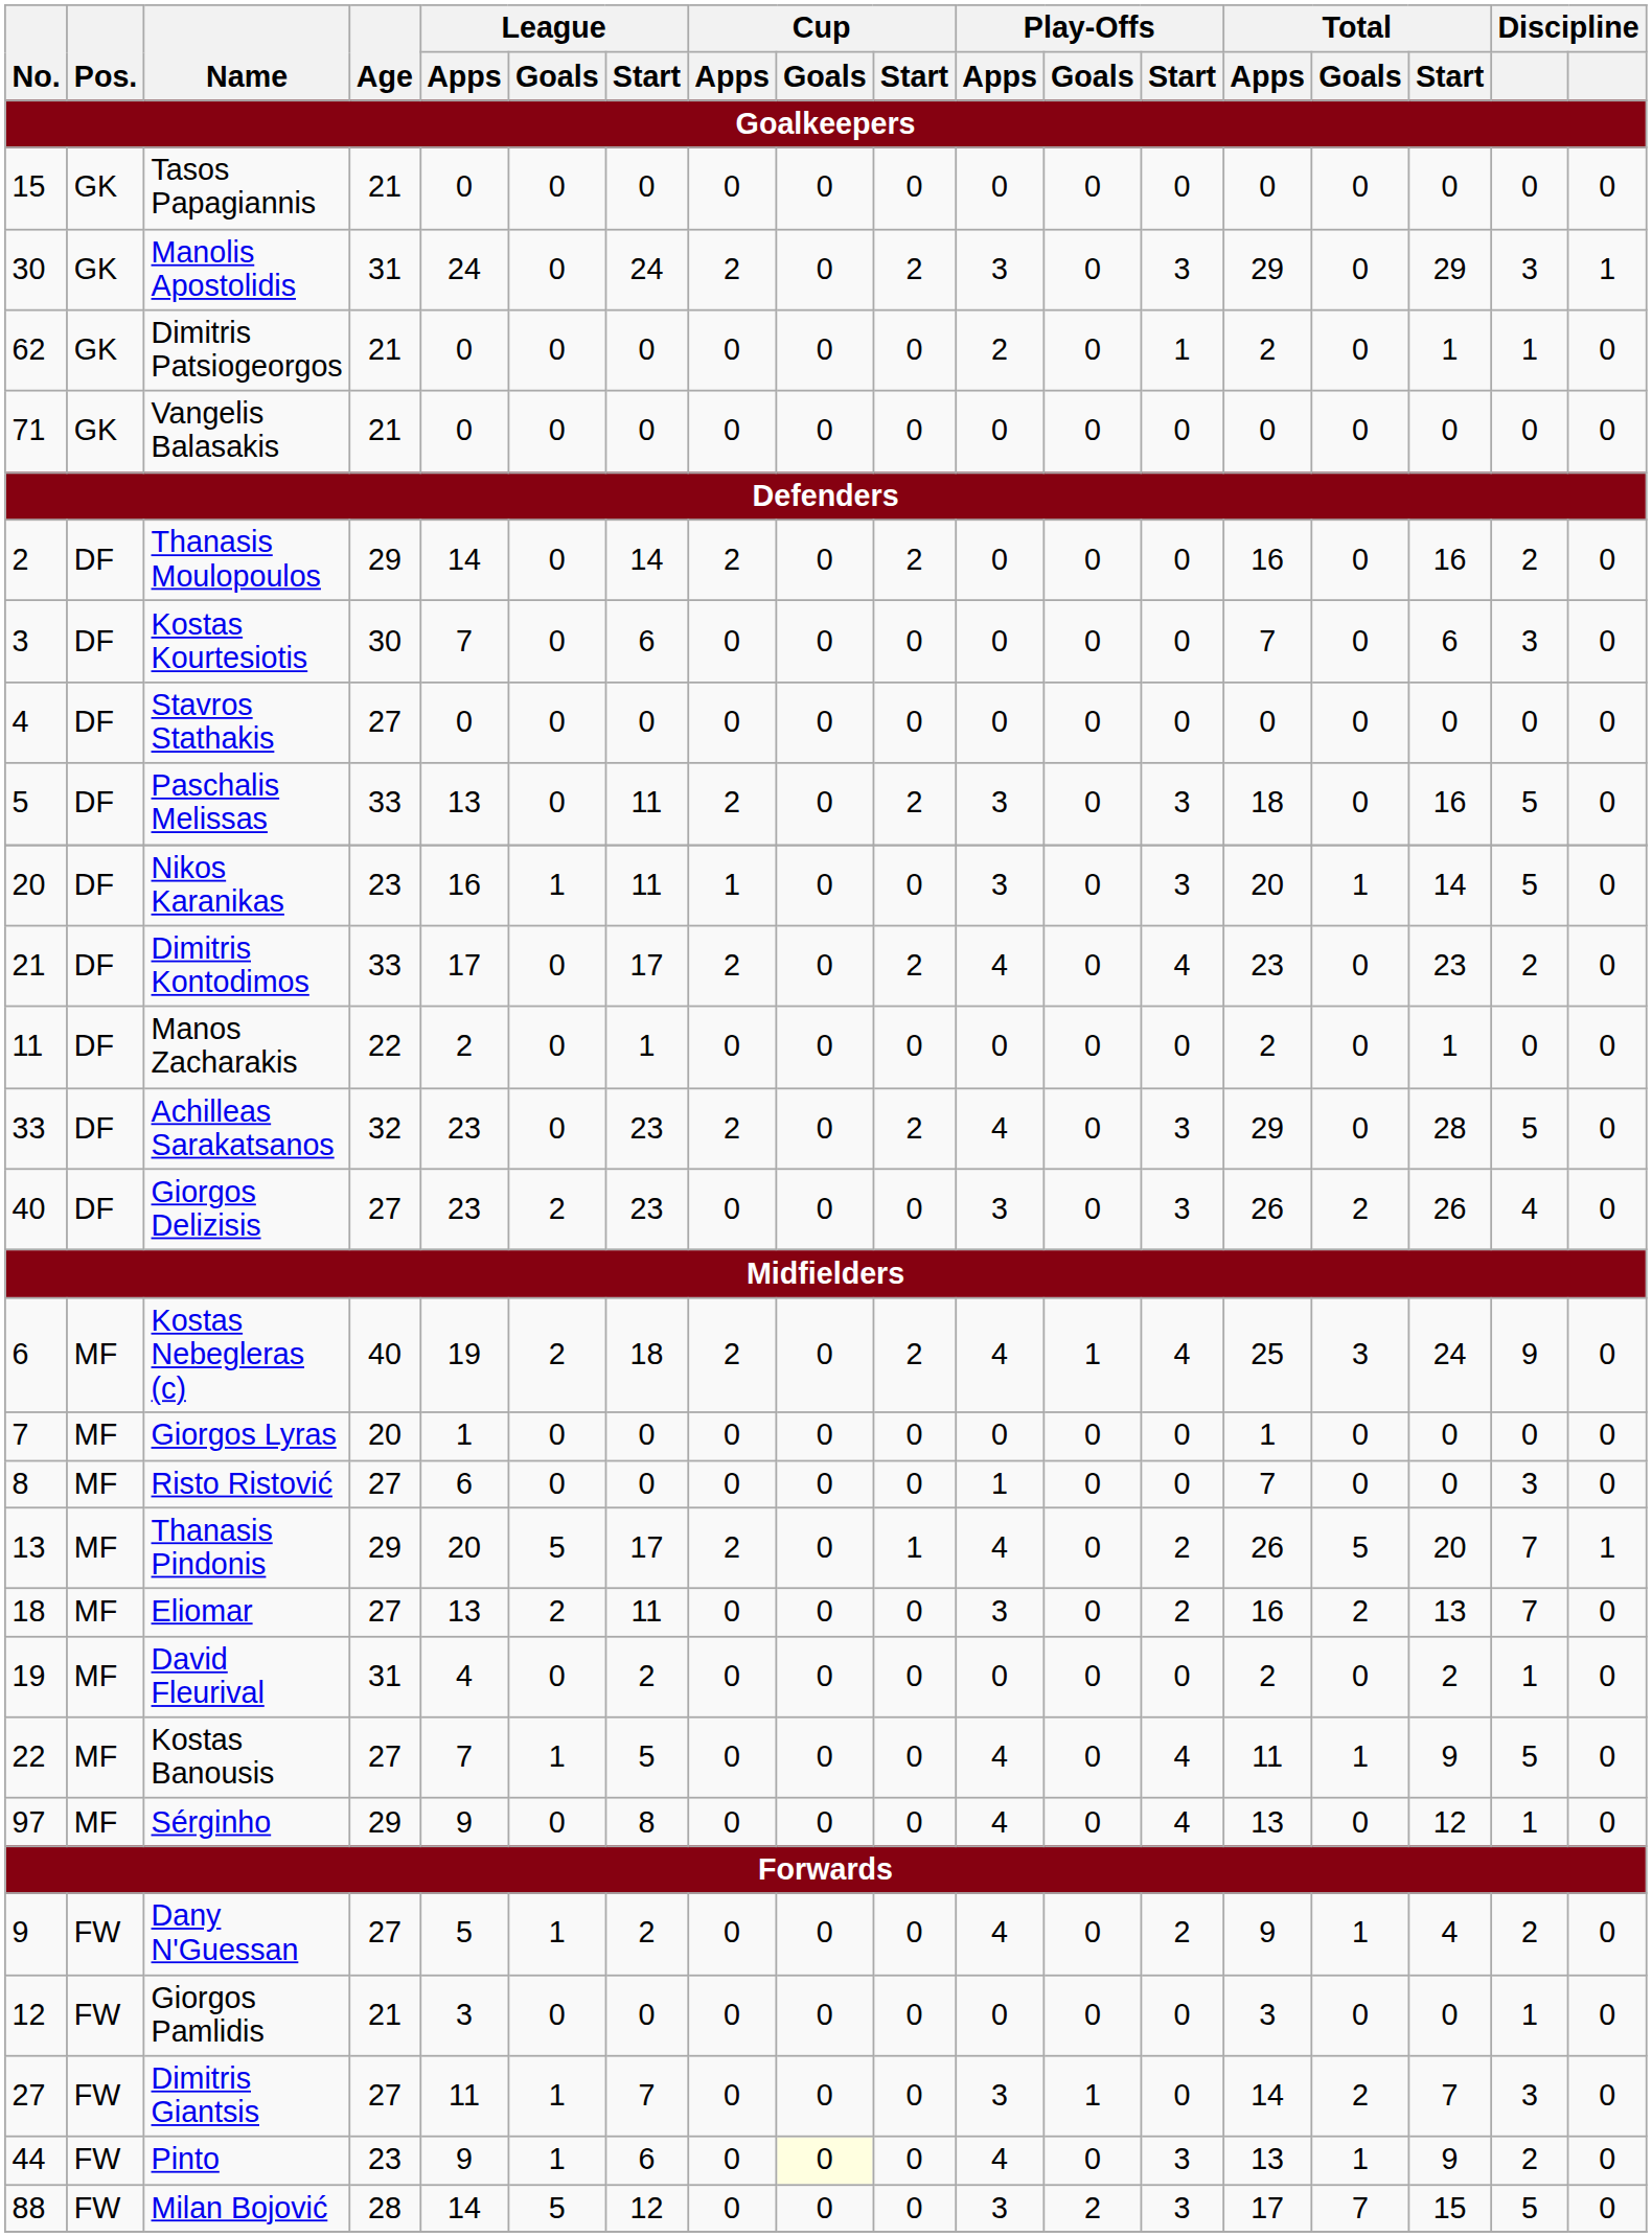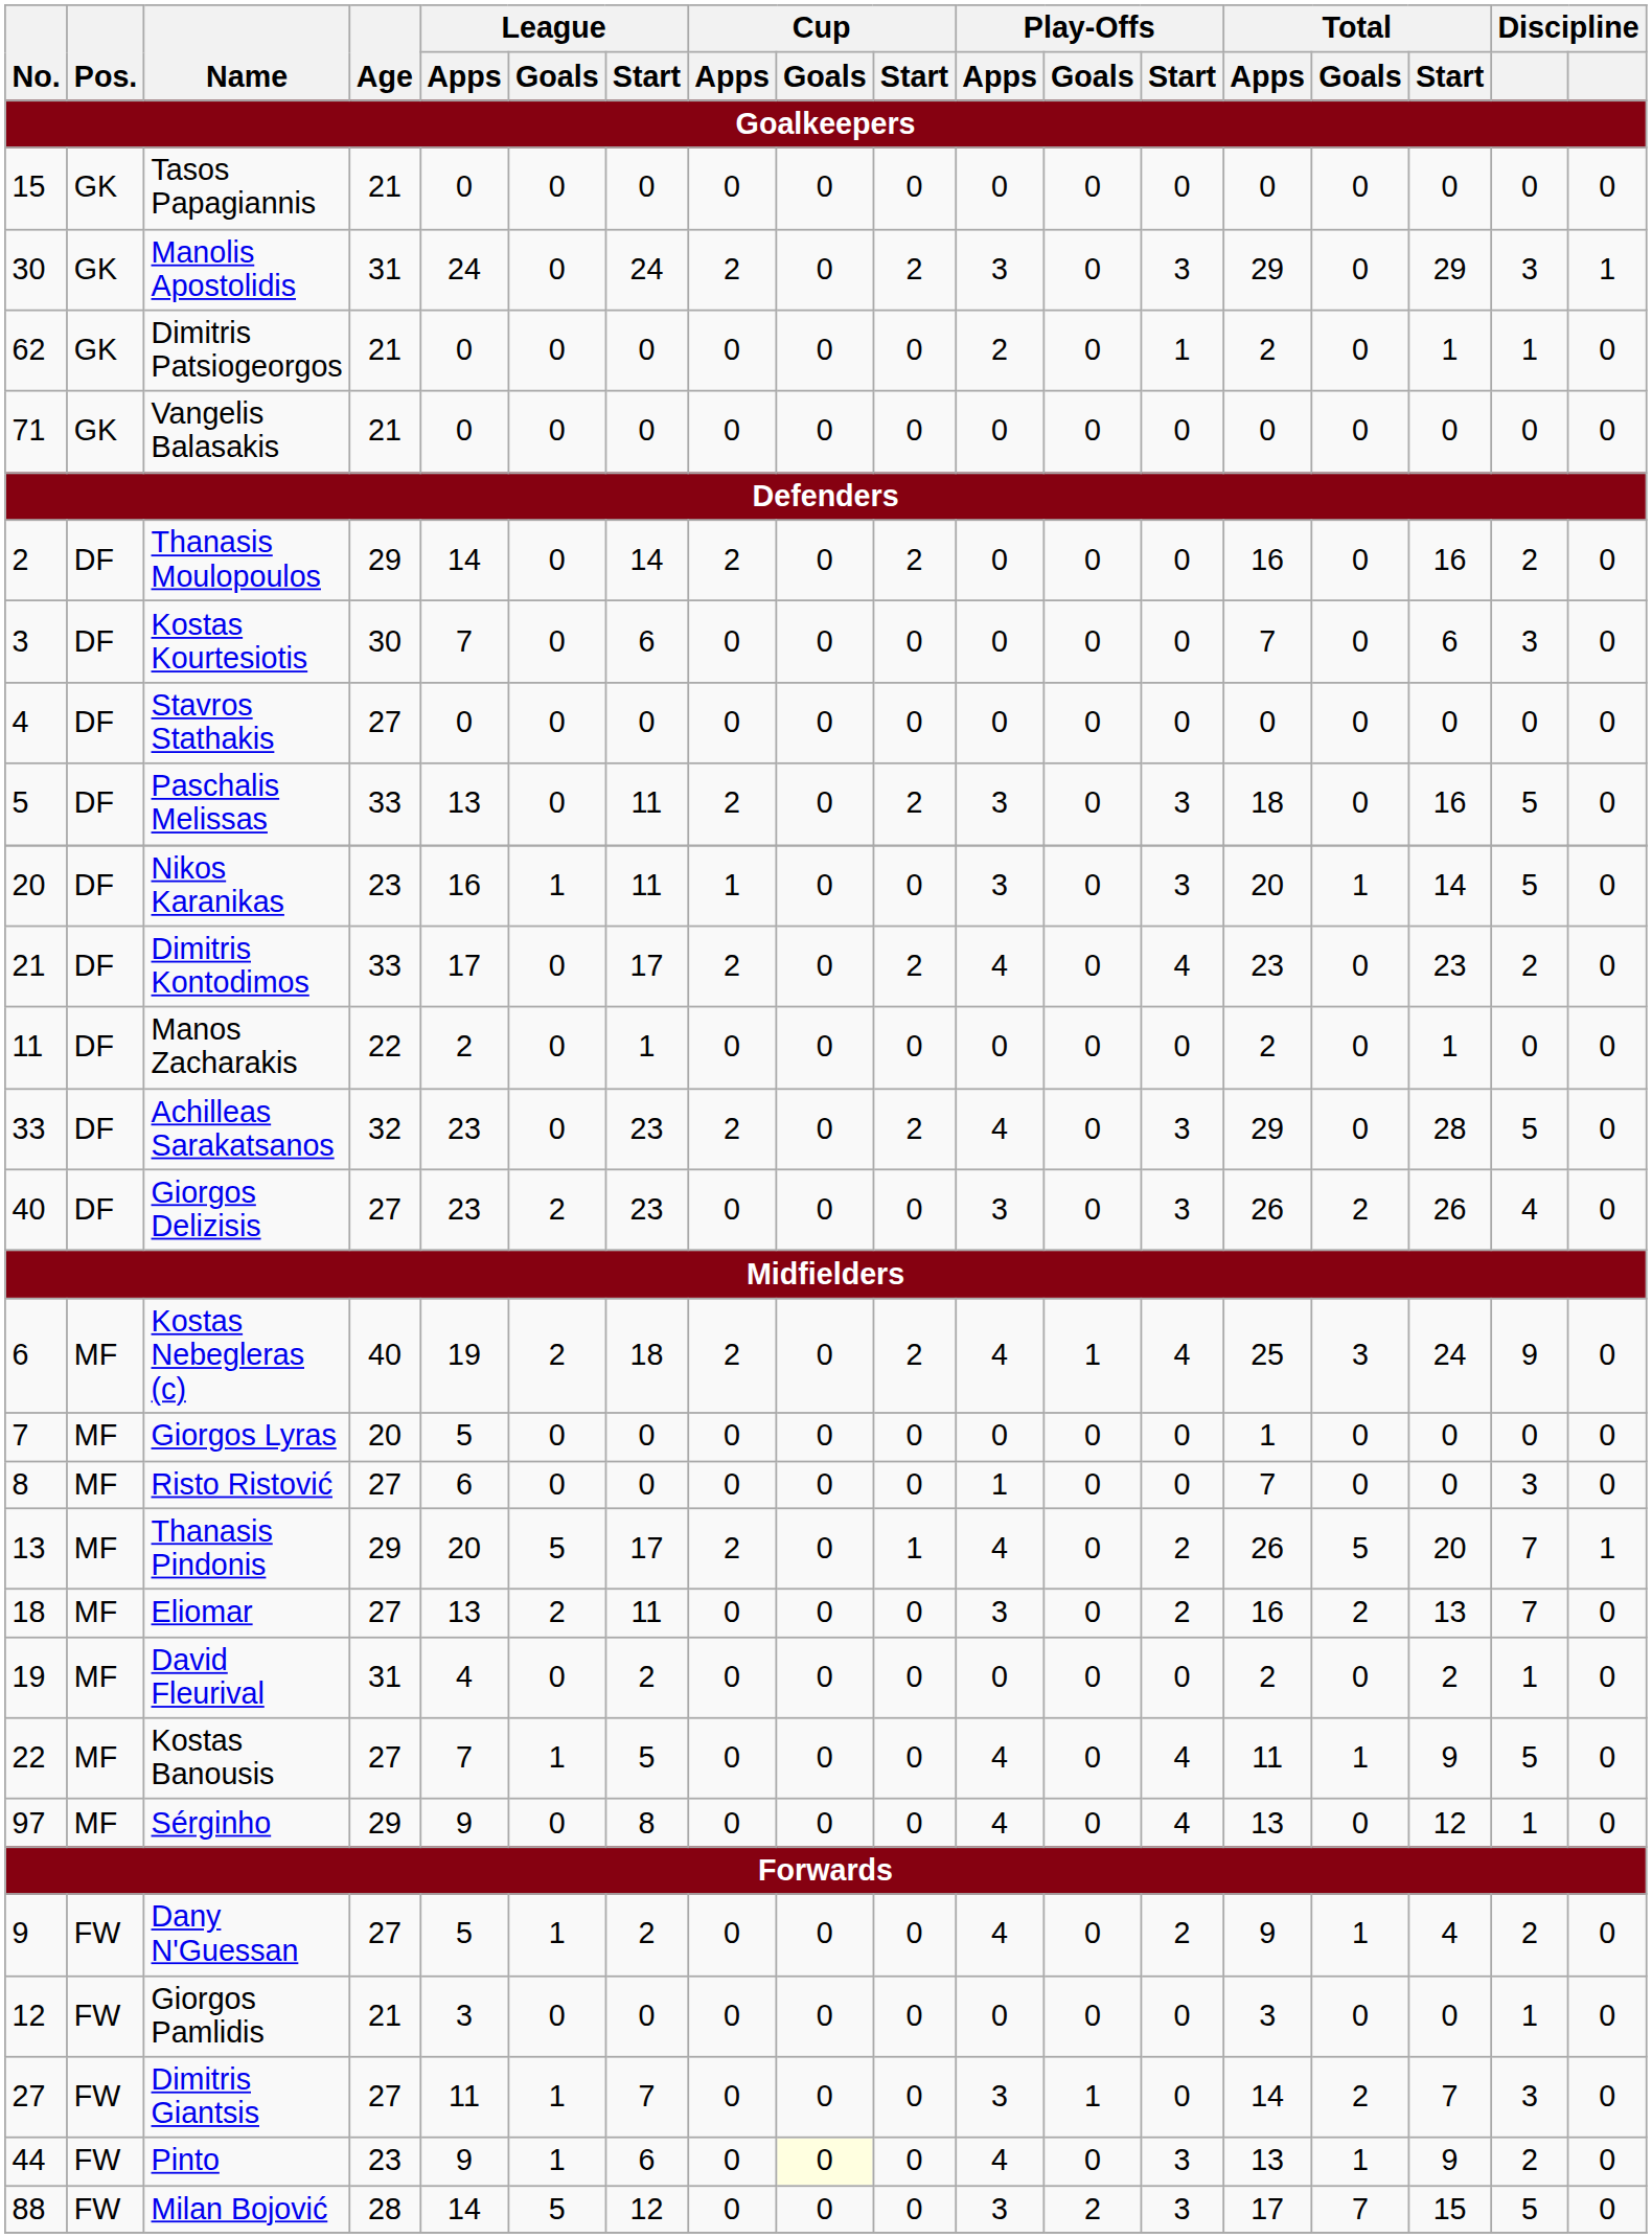Giorgos Lyras | League / Apps: 1 -> 5
